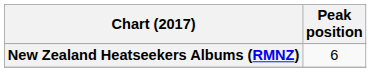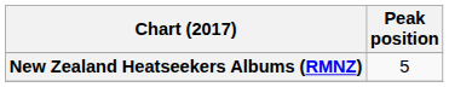New Zealand Heatseekers Albums (RMNZ) | Peak position: 6 -> 5
